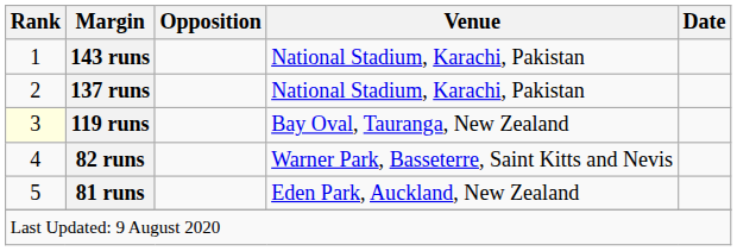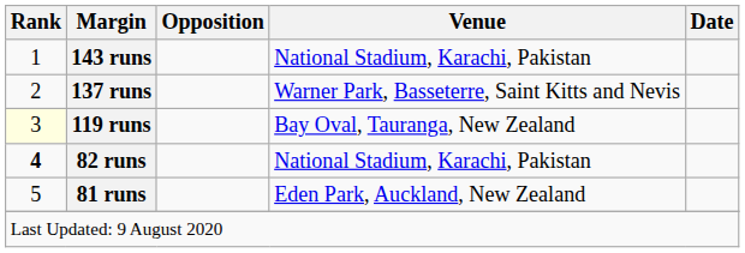137 runs | Venue: National Stadium, Karachi, Pakistan -> Warner Park, Basseterre, Saint Kitts and Nevis
82 runs | Rank: normal -> bold
82 runs | Venue: Warner Park, Basseterre, Saint Kitts and Nevis -> National Stadium, Karachi, Pakistan
